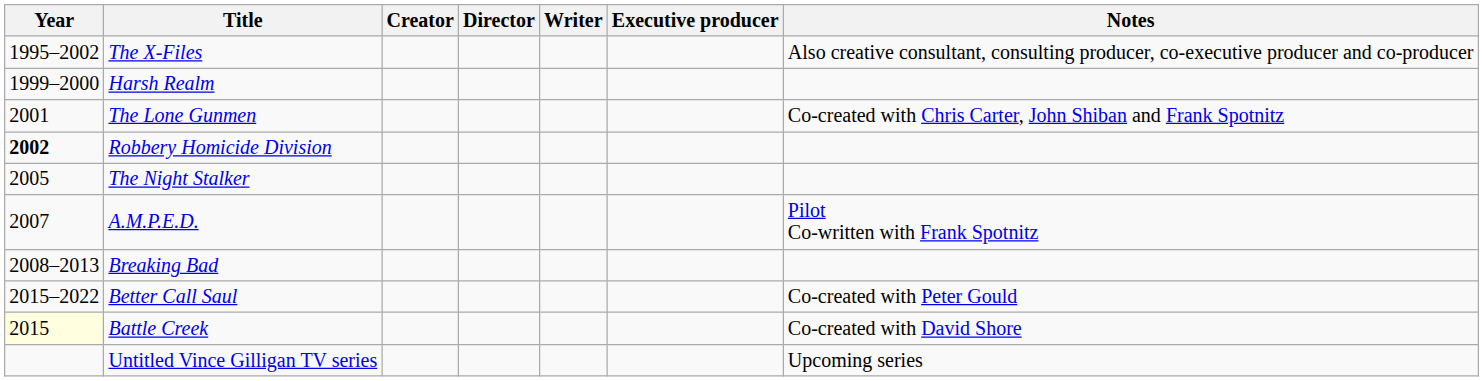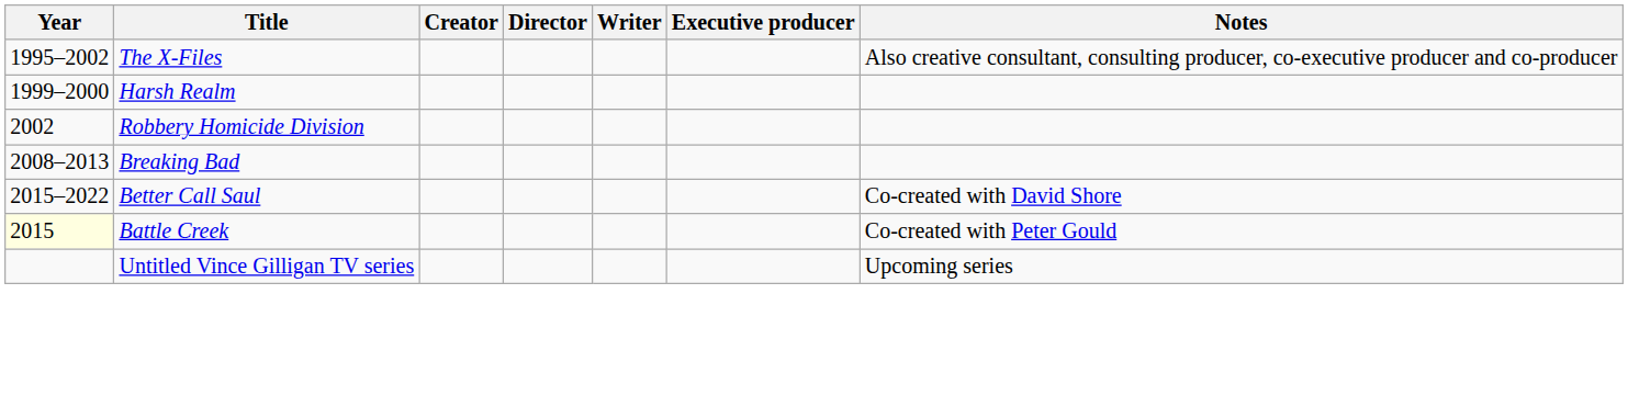- row: 2001 | The Lone Gunmen | Co-created with Chris Carter, John Shiban and Frank Spotnitz
Robbery Homicide Division | Year: bold -> normal
- row: 2005 | The Night Stalker
- row: 2007 | A.M.P.E.D. | Pilot Co-written with Frank Spotnitz
Better Call Saul | Notes: Co-created with Peter Gould -> Co-created with David Shore
Battle Creek | Notes: Co-created with David Shore -> Co-created with Peter Gould
